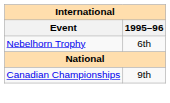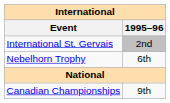+ row: International St. Gervais | 2nd
